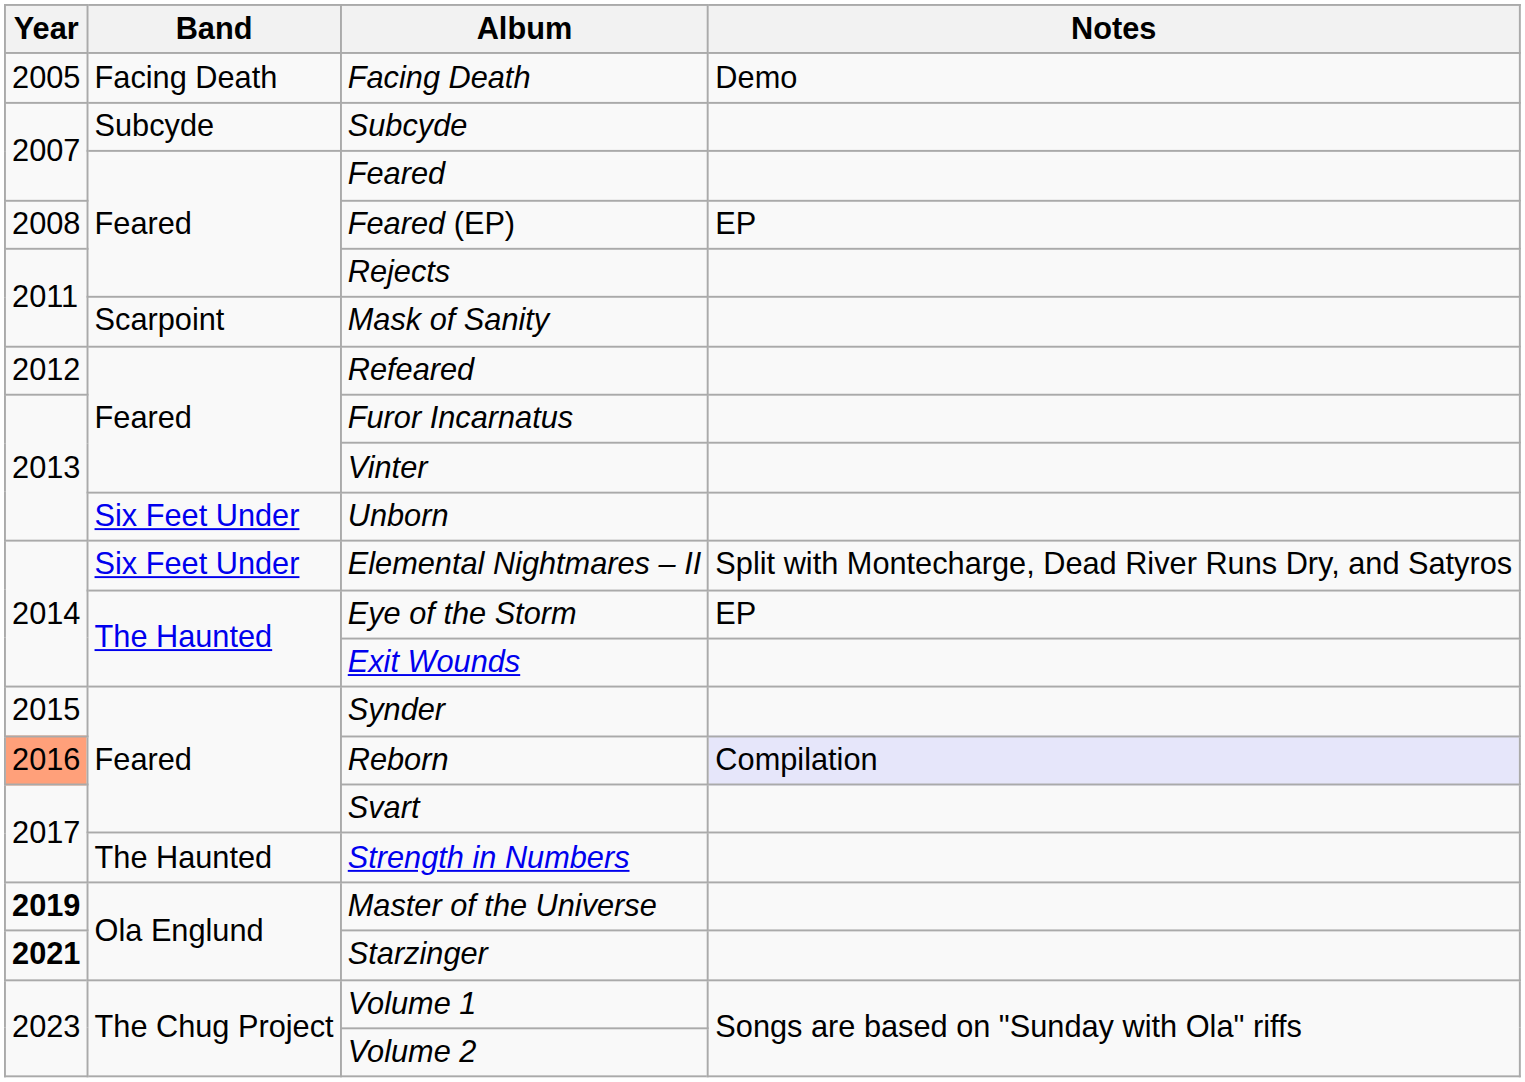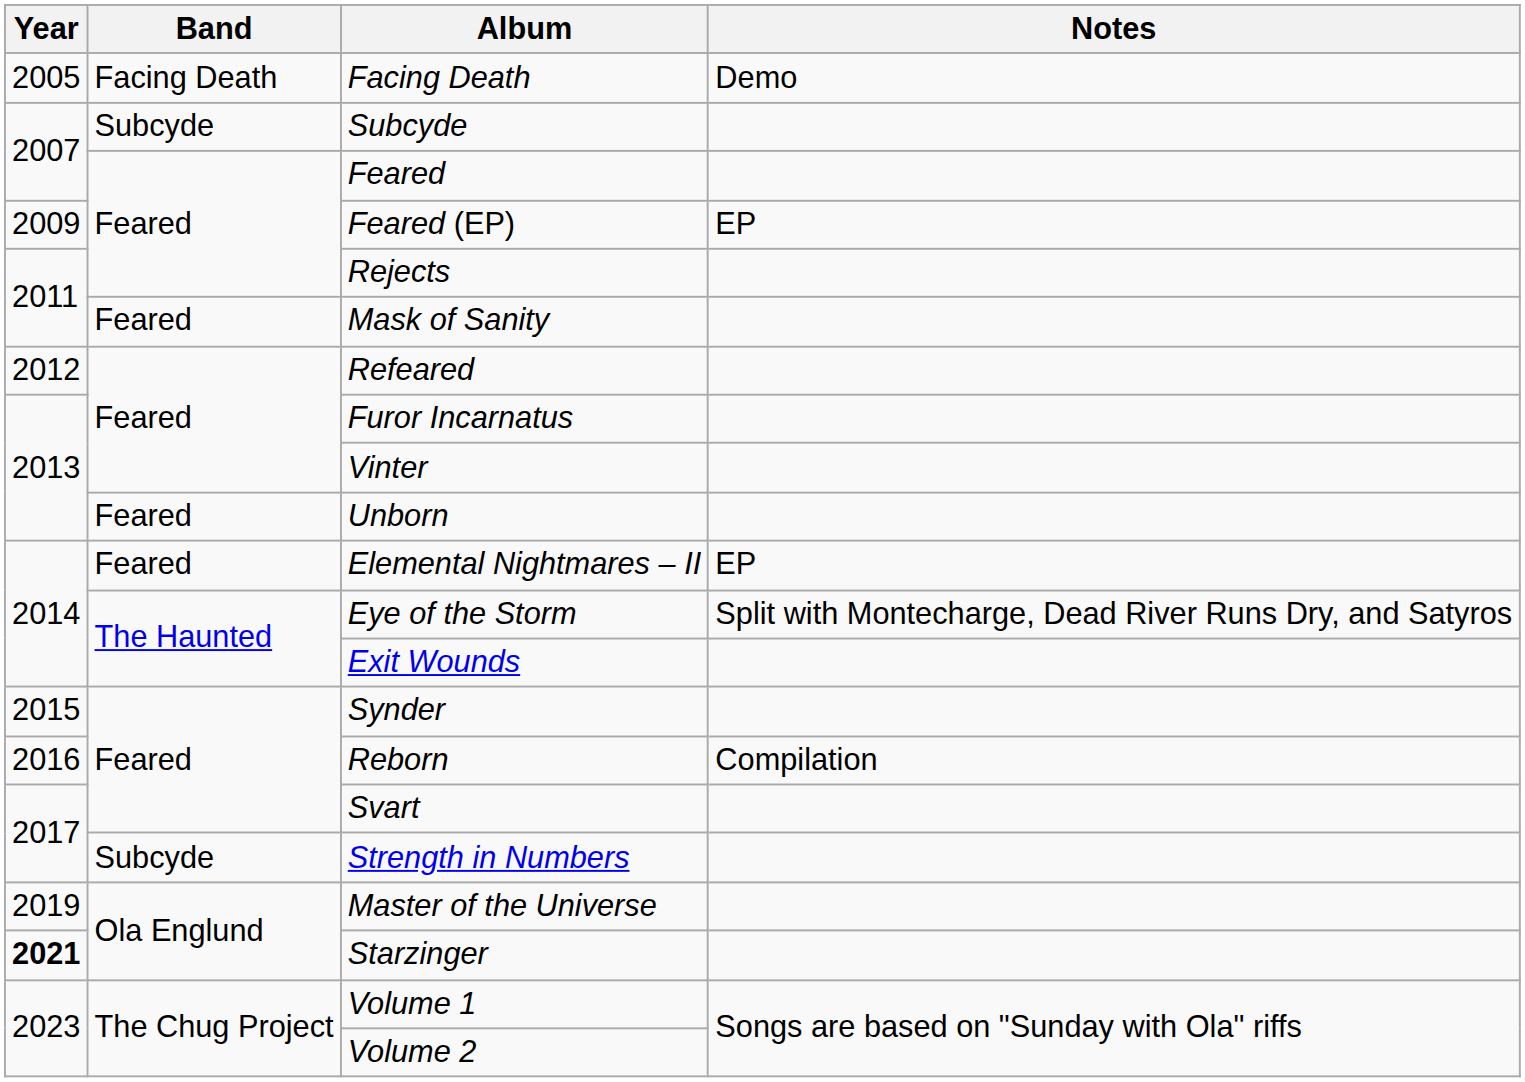Feared (EP) | Year: 2008 -> 2009
Mask of Sanity | Band: Scarpoint -> Feared
Unborn | Band: Six Feet Under -> Feared
Elemental Nightmares – II | Band: Six Feet Under -> Feared
Elemental Nightmares – II | Notes: Split with Montecharge, Dead River Runs Dry, and Satyros -> EP
Eye of the Storm | Notes: EP -> Split with Montecharge, Dead River Runs Dry, and Satyros
Reborn | Year: lightsalmon background -> no background
Reborn | Notes: lavender background -> no background
Strength in Numbers | Band: The Haunted -> Subcyde
Master of the Universe | Year: bold -> normal
